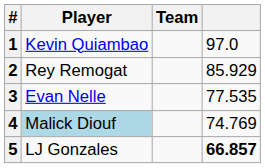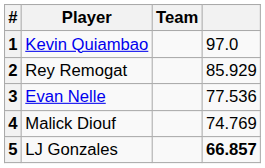3 | column 4: 77.535 -> 77.536
4 | Player: lightblue background -> no background
